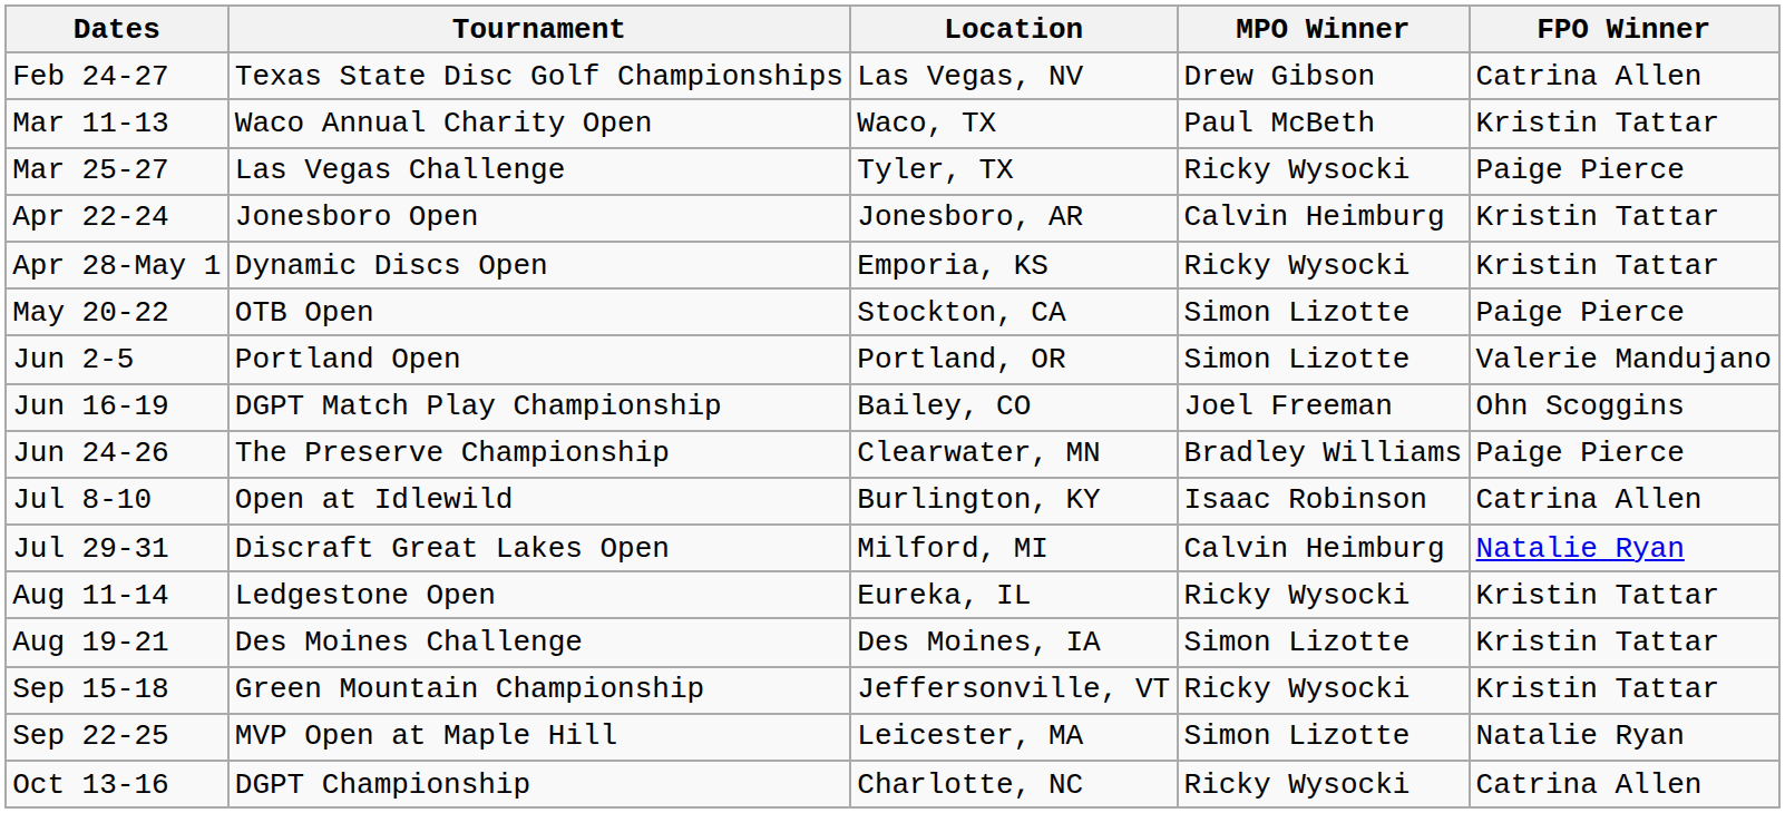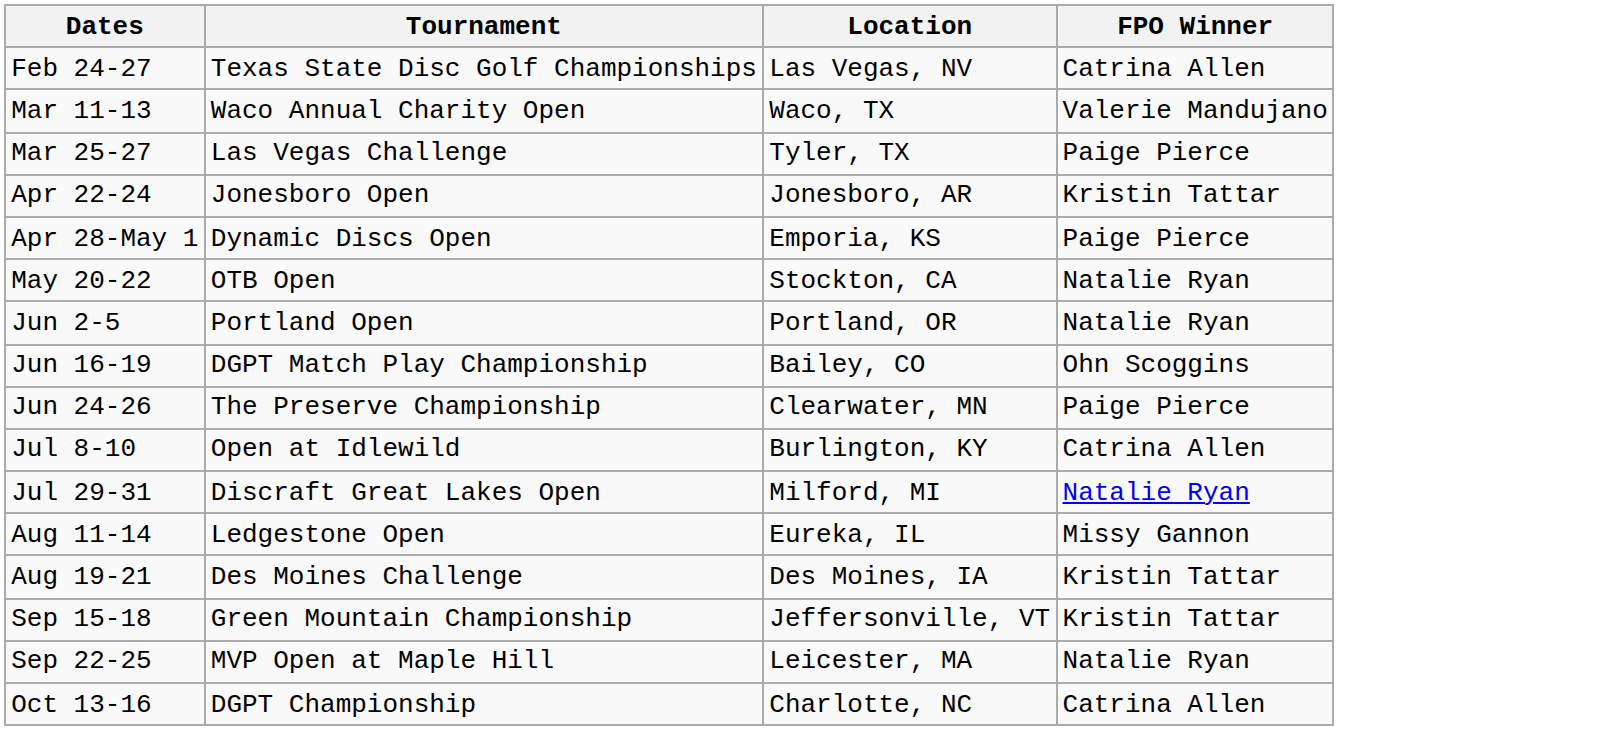- column: MPO Winner | Drew Gibson | Paul McBeth | Ricky Wysocki | Calvin Heimburg | Ricky Wysocki | Simon Lizotte | Simon Lizotte | Joel Freeman | Bradley Williams | Isaac Robinson | Calvin Heimburg | Ricky Wysocki | Simon Lizotte | Ricky Wysocki | Simon Lizotte | Ricky Wysocki
Mar 11-13 | FPO Winner: Kristin Tattar -> Valerie Mandujano
Apr 28-May 1 | FPO Winner: Kristin Tattar -> Paige Pierce
May 20-22 | FPO Winner: Paige Pierce -> Natalie Ryan
Jun 2-5 | FPO Winner: Valerie Mandujano -> Natalie Ryan
Aug 11-14 | FPO Winner: Kristin Tattar -> Missy Gannon
